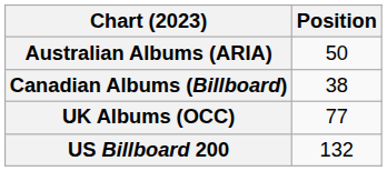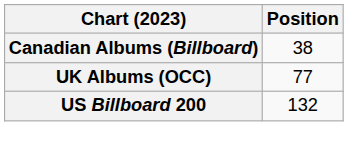- row: Australian Albums (ARIA) | 50
